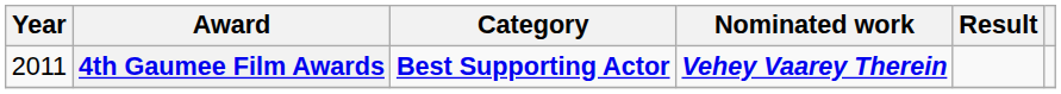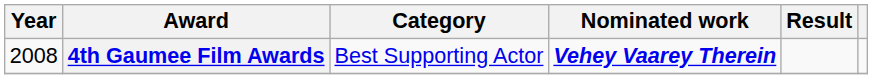4th Gaumee Film Awards | Year: 2011 -> 2008
4th Gaumee Film Awards | Category: bold -> normal
